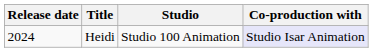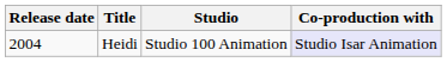Heidi | Release date: 2024 -> 2004
